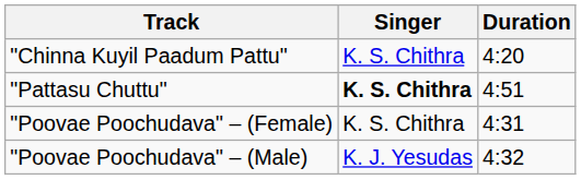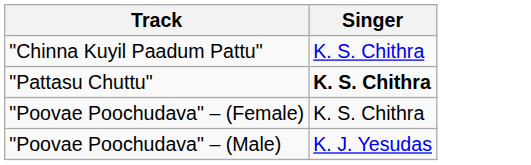- column: Duration | 4:20 | 4:51 | 4:31 | 4:32
